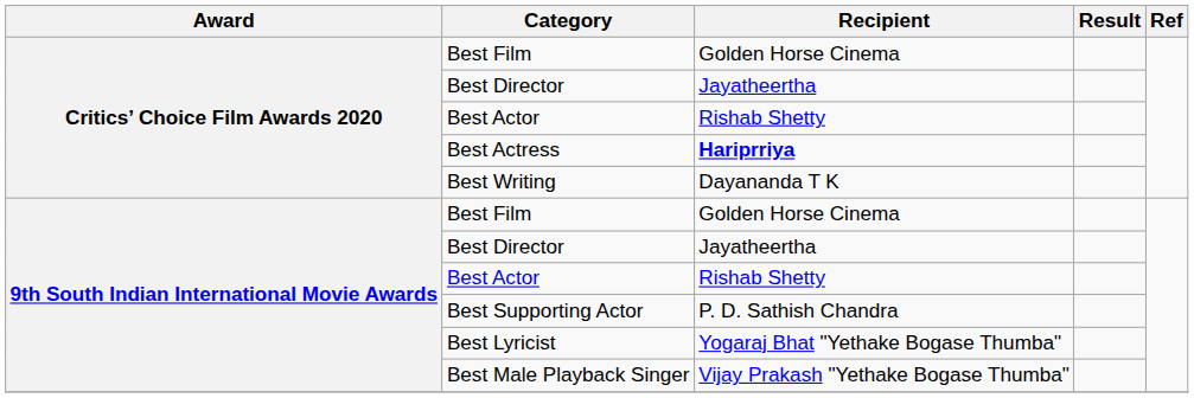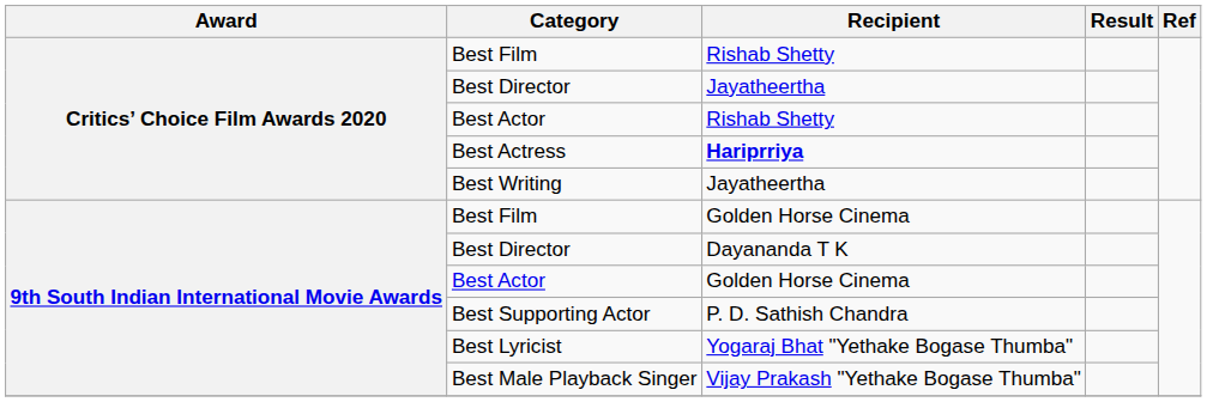Critics’ Choice Film Awards 2020 / Best Film | Recipient: Golden Horse Cinema -> Rishab Shetty
Best Writing | Recipient: Dayananda T K -> Jayatheertha
9th South Indian International Movie Awards / Best Director | Recipient: Jayatheertha -> Dayananda T K
9th South Indian International Movie Awards / Best Actor | Recipient: Rishab Shetty -> Golden Horse Cinema
